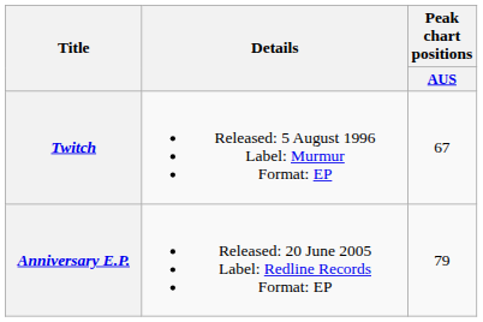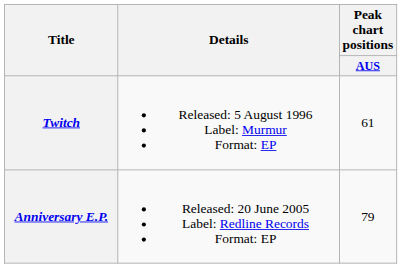Twitch | Peak chart positions / AUS: 67 -> 61
